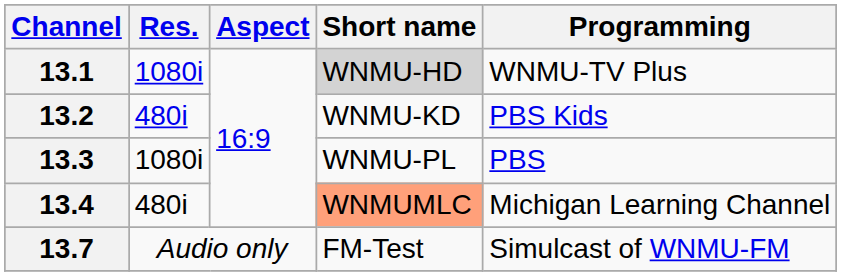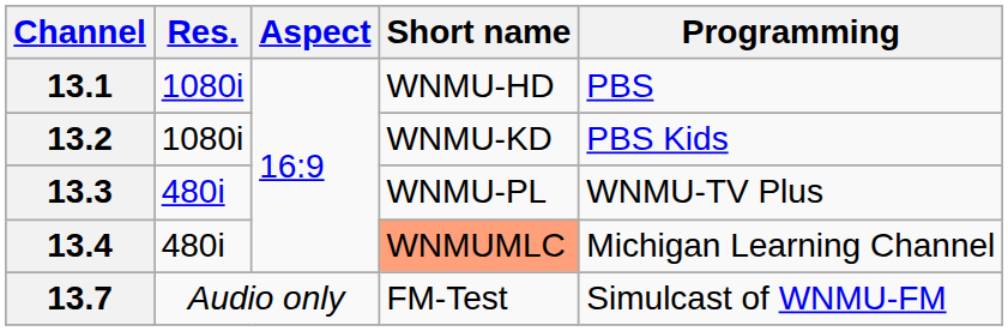13.1 | Short name: lightgrey background -> no background
13.1 | Programming: WNMU-TV Plus -> PBS
13.2 | Res.: 480i -> 1080i
13.3 | Res.: 1080i -> 480i
13.3 | Programming: PBS -> WNMU-TV Plus
